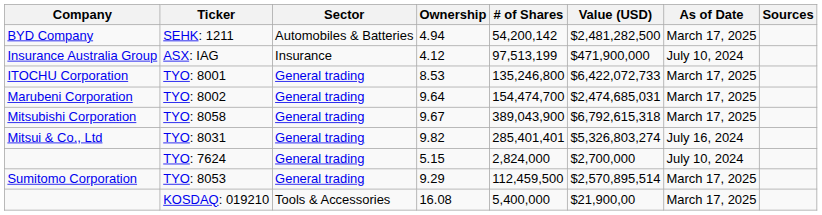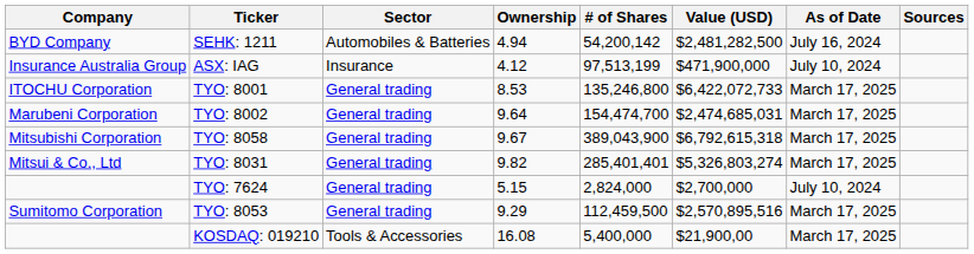SEHK: 1211 | As of Date: March 17, 2025 -> July 16, 2024
TYO: 8031 | As of Date: July 16, 2024 -> March 17, 2025
TYO: 8053 | Value (USD): $2,570,895,514 -> $2,570,895,516
